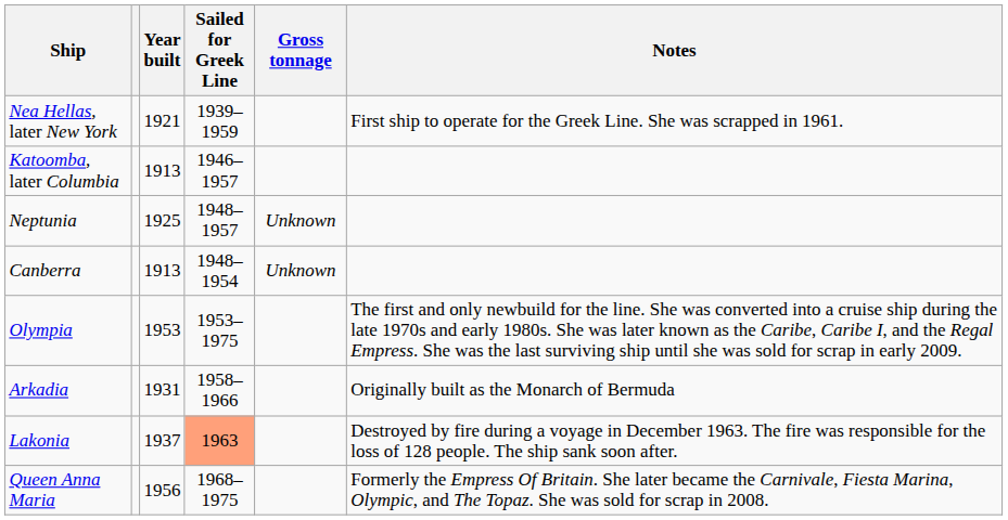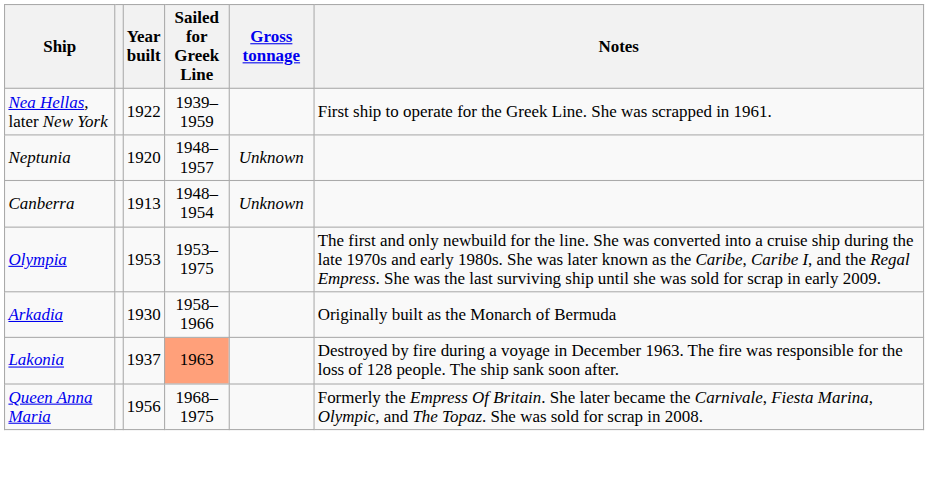Nea Hellas, later New York | Year built: 1921 -> 1922
- row: Katoomba, later Columbia | 1913 | 1946–1957
Neptunia | Year built: 1925 -> 1920
Arkadia | Year built: 1931 -> 1930
